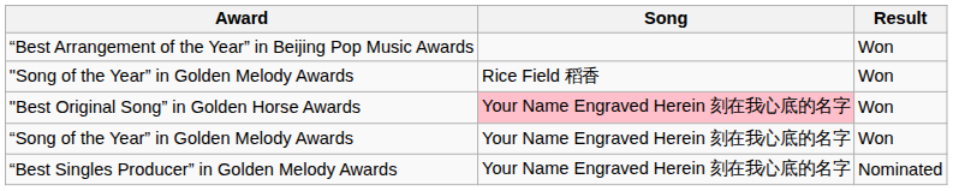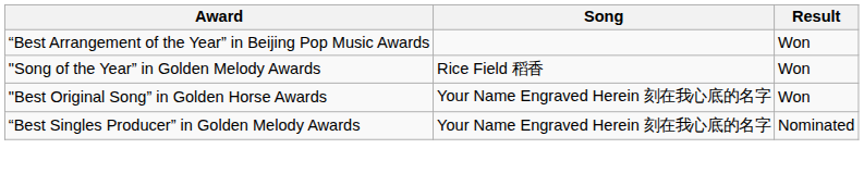"Best Original Song” in Golden Horse Awards | Song: pink background -> no background
- row: “Song of the Year” in Golden Melody Awards | Your Name Engraved Herein 刻在我心底的名字 | Won
